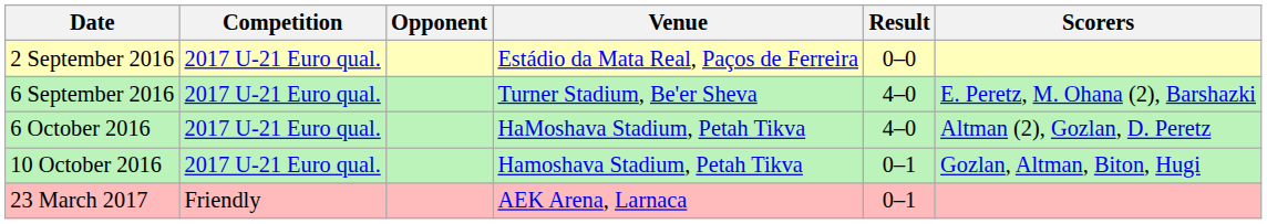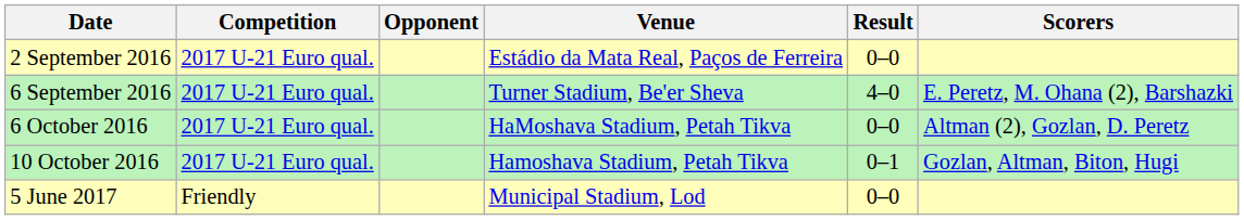6 October 2016 | Result: 4–0 -> 0–0
- row: 23 March 2017 | Friendly | AEK Arena, Larnaca | 0–1
+ row: 5 June 2017 | Friendly | Municipal Stadium, Lod | 0–0
